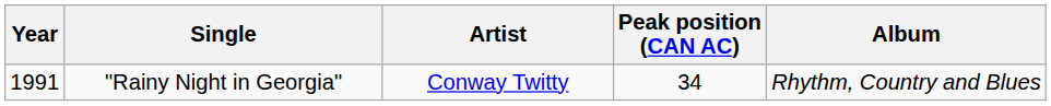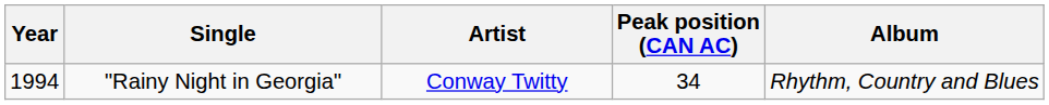"Rainy Night in Georgia" | Year: 1991 -> 1994
